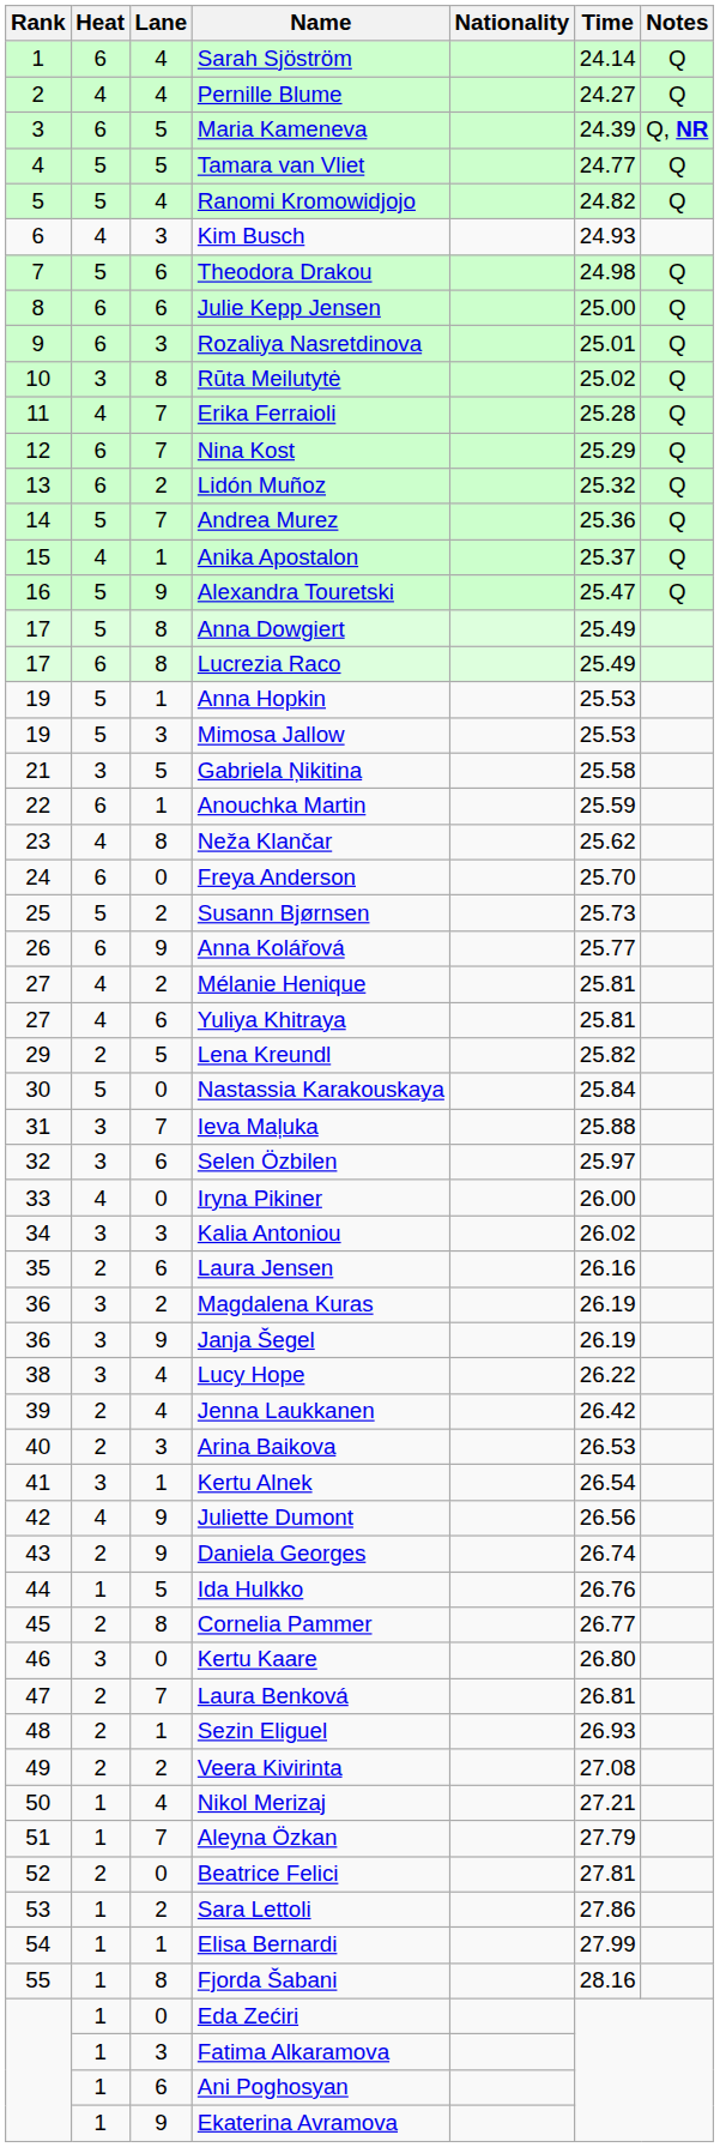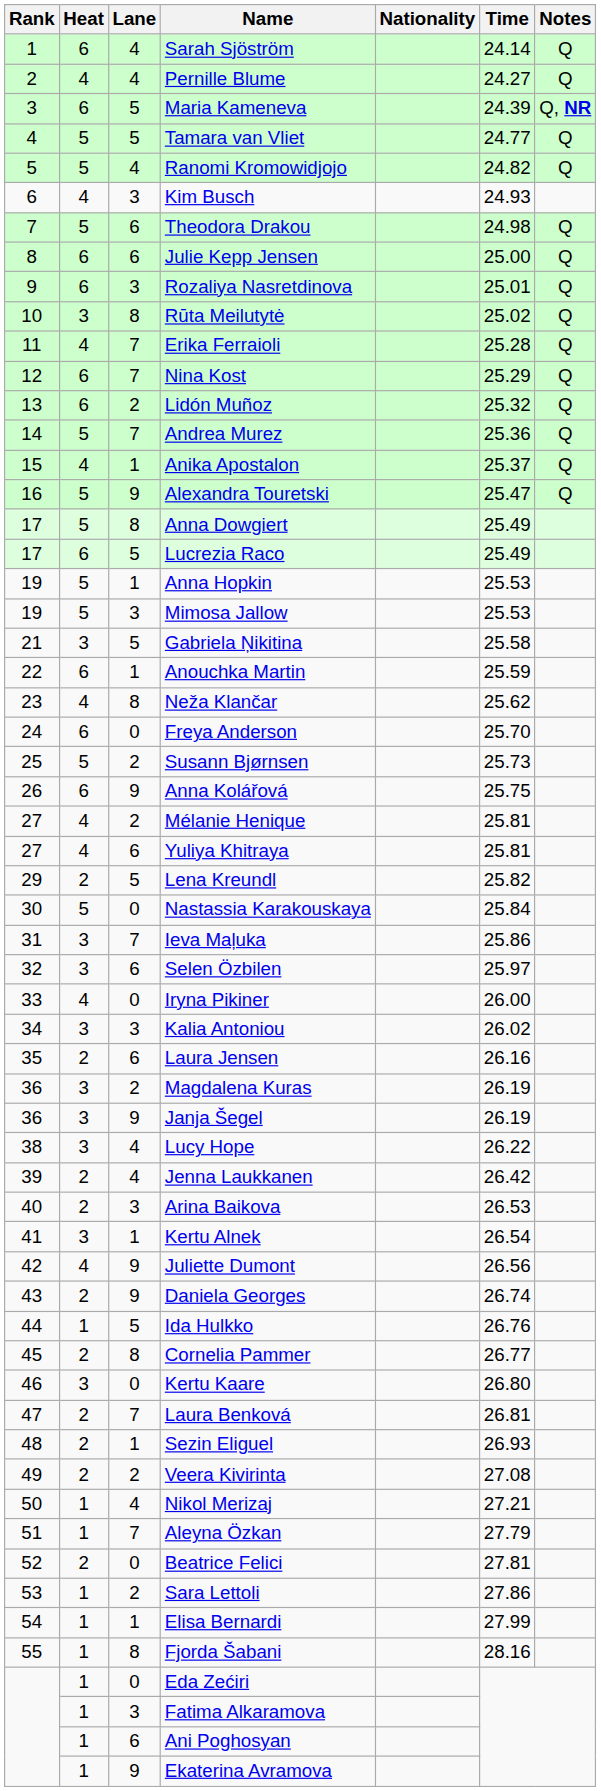Lucrezia Raco | Lane: 8 -> 5
Anna Kolářová | Time: 25.77 -> 25.75
Ieva Maļuka | Time: 25.88 -> 25.86
